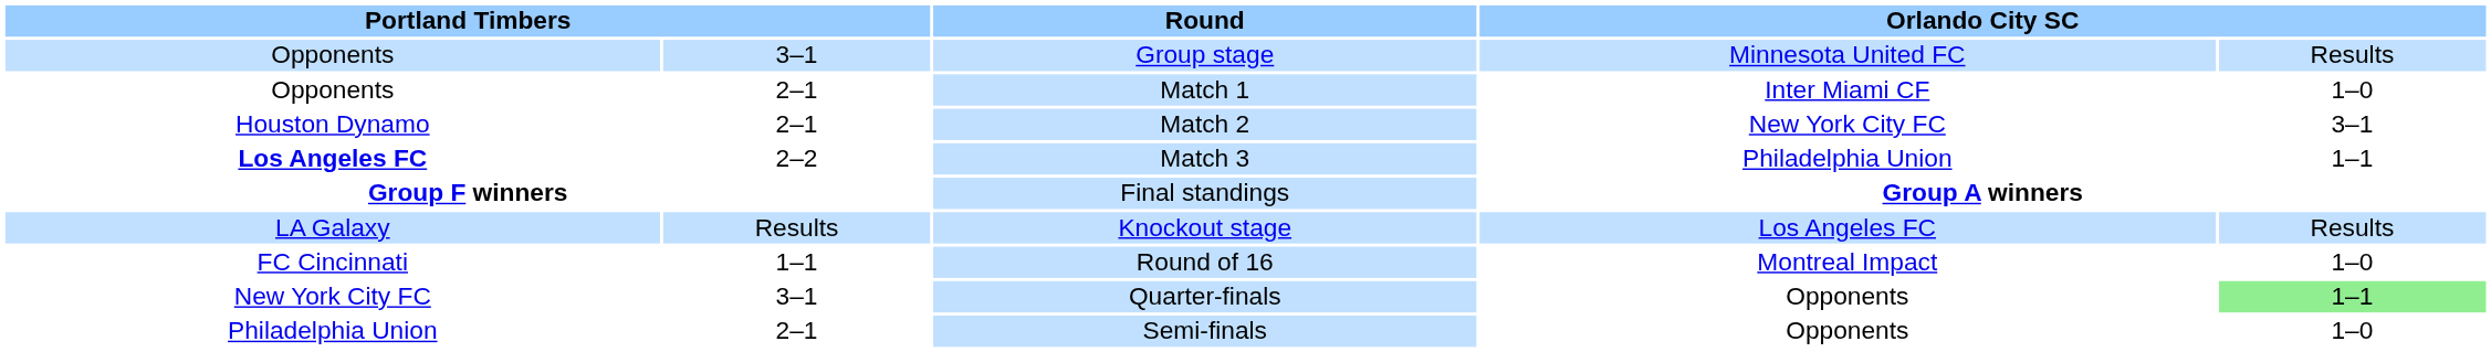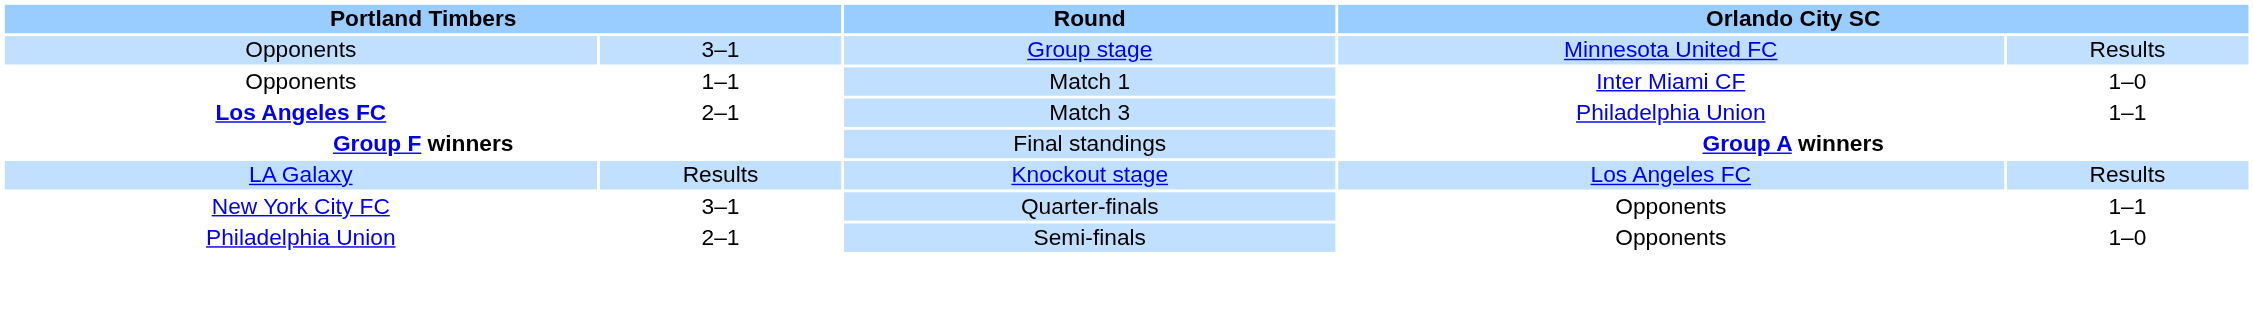Match 1 | column 2: 2–1 -> 1–1
- row: Houston Dynamo | 2–1 | Match 2 | New York City FC | 3–1
Match 3 | column 2: 2–2 -> 2–1
- row: FC Cincinnati | 1–1 | Round of 16 | Montreal Impact | 1–0
Quarter-finals | column 5: lightgreen background -> no background
